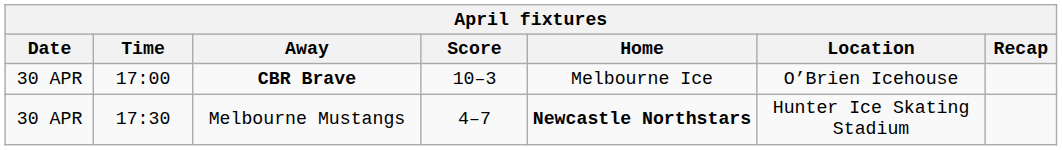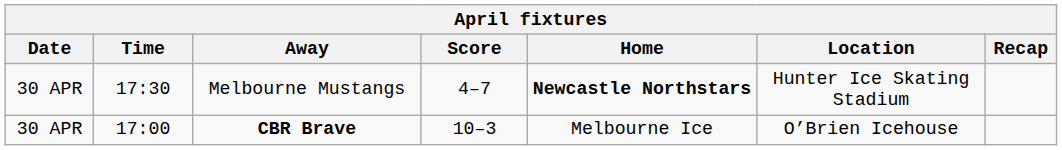rows swapped: CBR Brave <-> Melbourne Mustangs
